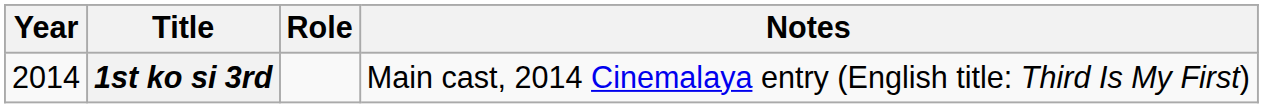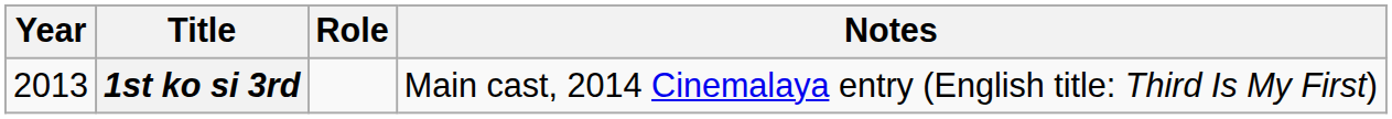1st ko si 3rd | Year: 2014 -> 2013
